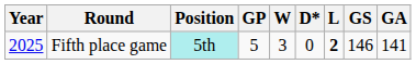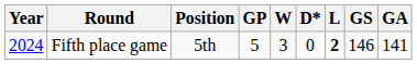Fifth place game | Year: 2025 -> 2024
Fifth place game | Position: paleturquoise background -> no background
